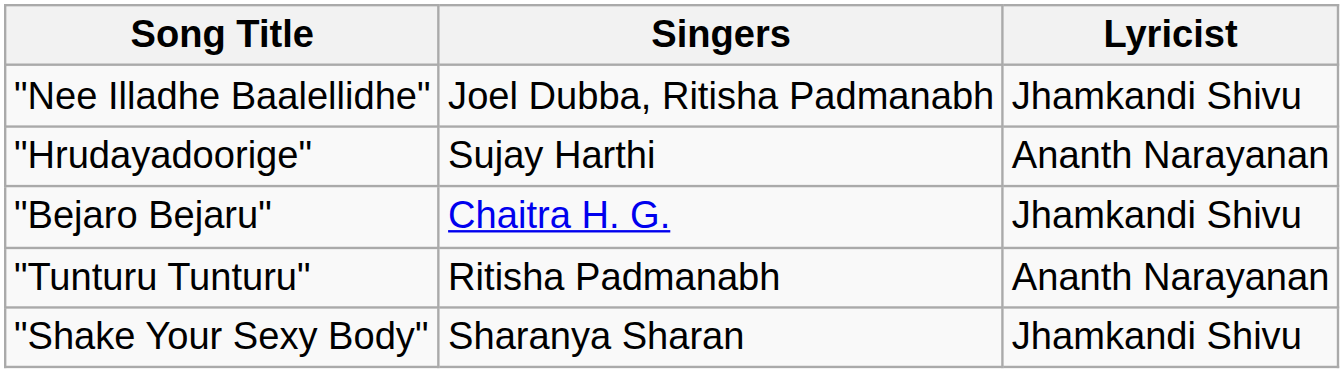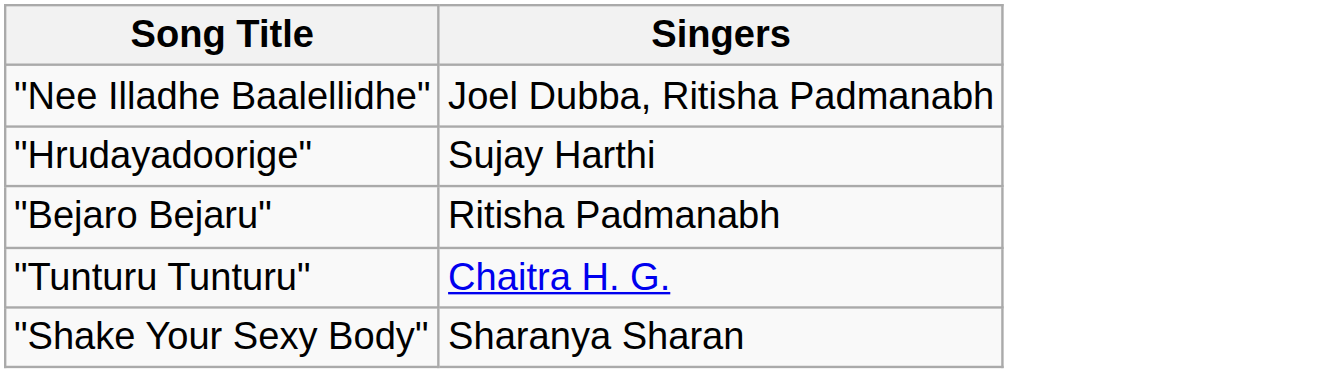- column: Lyricist | Jhamkandi Shivu | Ananth Narayanan | Jhamkandi Shivu | Ananth Narayanan | Jhamkandi Shivu
"Bejaro Bejaru" | Singers: Chaitra H. G. -> Ritisha Padmanabh
"Tunturu Tunturu" | Singers: Ritisha Padmanabh -> Chaitra H. G.
